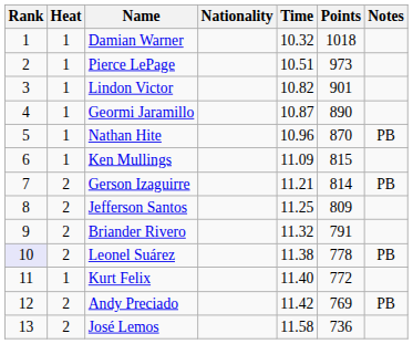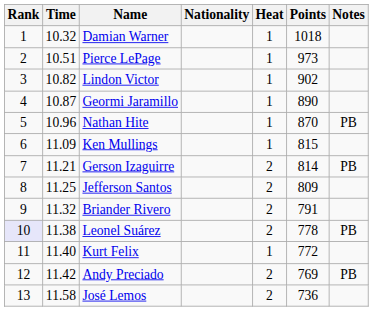columns swapped: Heat <-> Time
Lindon Victor | Points: 901 -> 902
